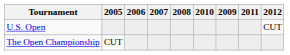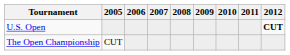columns swapped: 2009 <-> 2010
U.S. Open | 2012: normal -> bold
